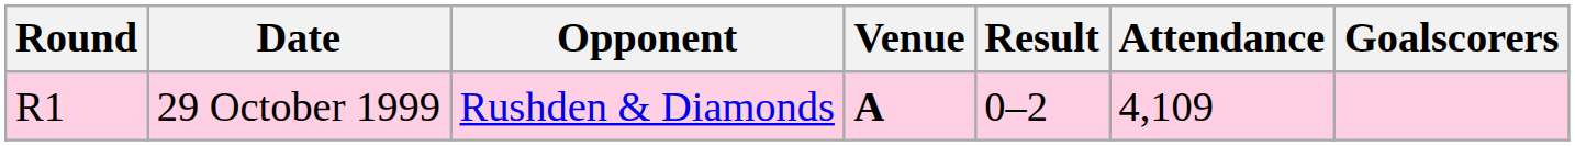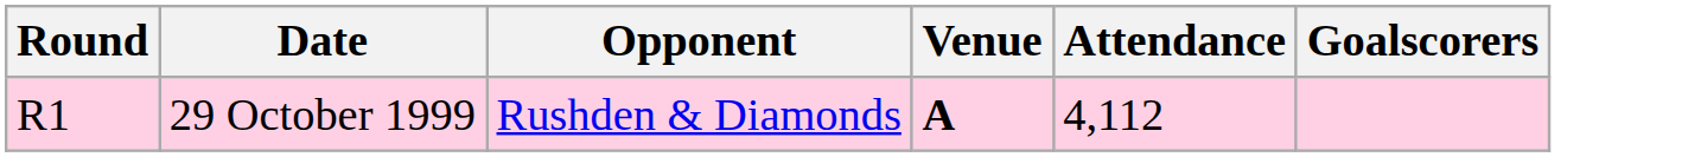- column: Result | 0–2
29 October 1999 | Attendance: 4,109 -> 4,112
